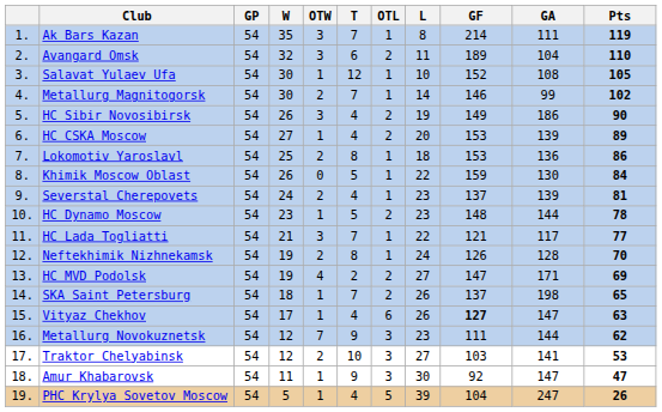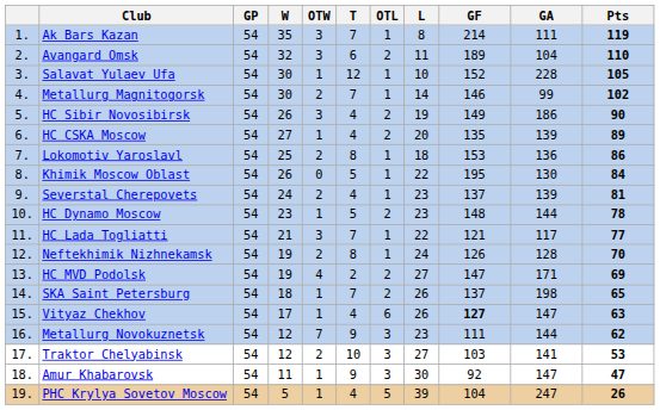Salavat Yulaev Ufa | GA: 108 -> 228
HC CSKA Moscow | GF: 153 -> 135
Khimik Moscow Oblast | GF: 159 -> 195
